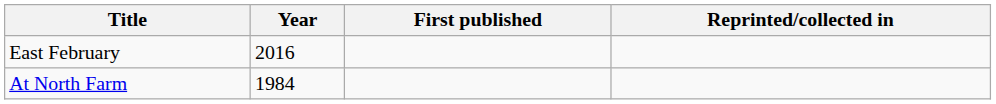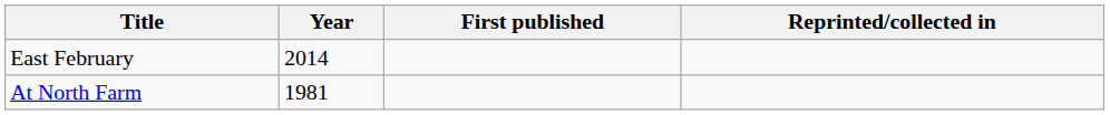East February | Year: 2016 -> 2014
At North Farm | Year: 1984 -> 1981
